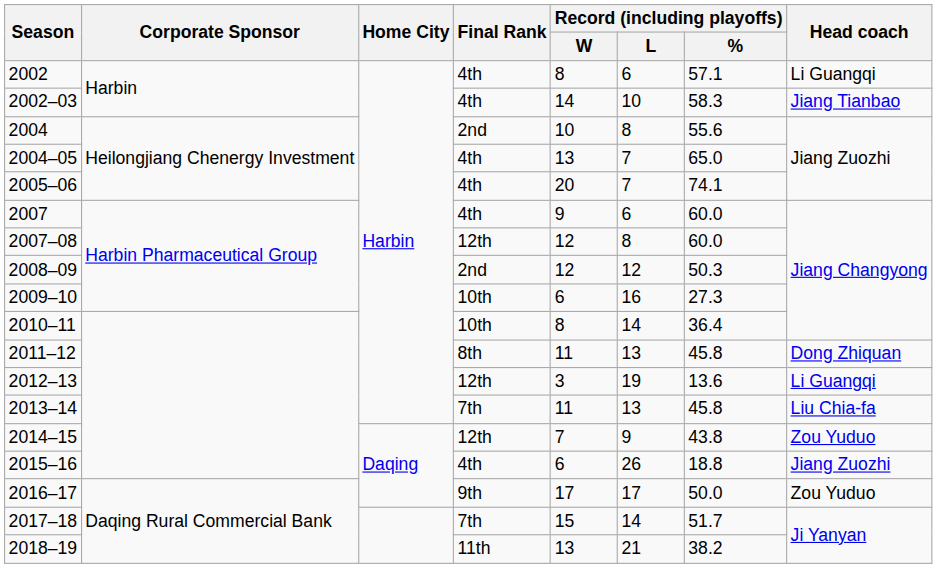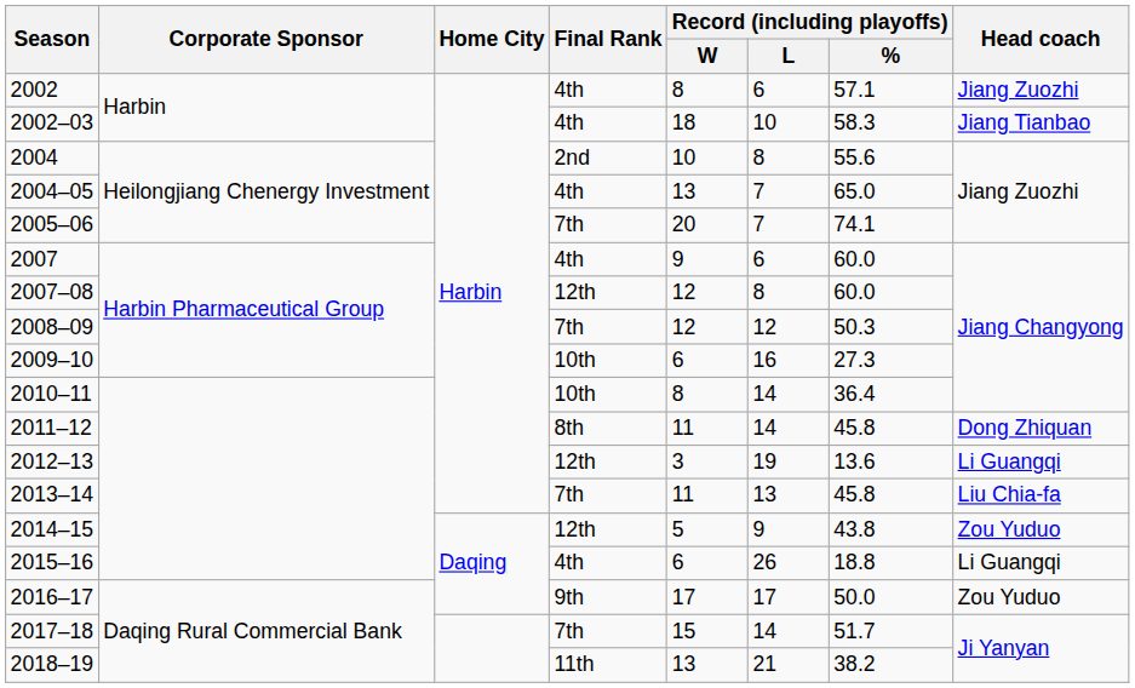2002 | Head coach: Li Guangqi -> Jiang Zuozhi
2002–03 | Record (including playoffs) / W: 14 -> 18
2005–06 | Final Rank: 4th -> 7th
2008–09 | Final Rank: 2nd -> 7th
2011–12 | Record (including playoffs) / L: 13 -> 14
2014–15 | Record (including playoffs) / W: 7 -> 5
2015–16 | Head coach: Jiang Zuozhi -> Li Guangqi
